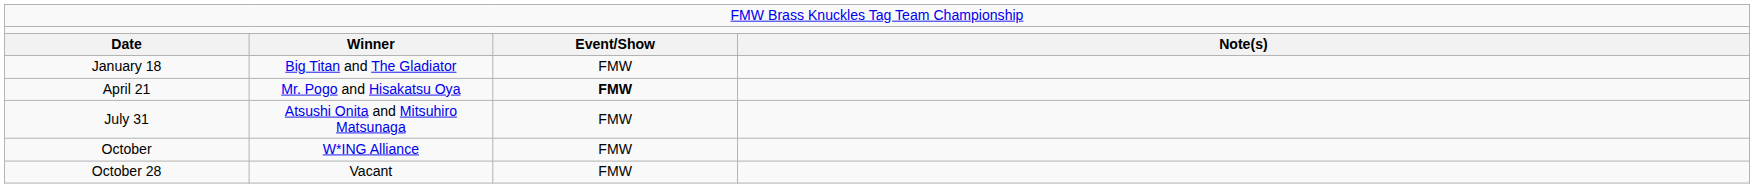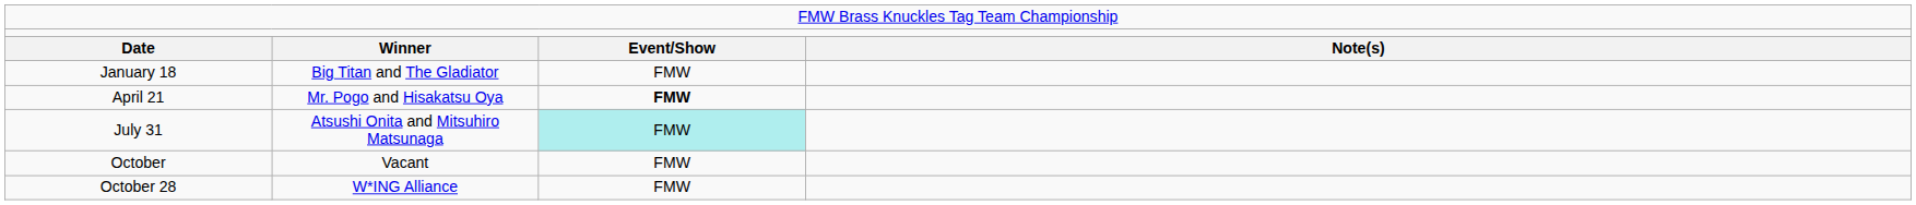July 31 | column 3: no background -> paleturquoise background
October | column 2: W*ING Alliance -> Vacant
October 28 | column 2: Vacant -> W*ING Alliance
